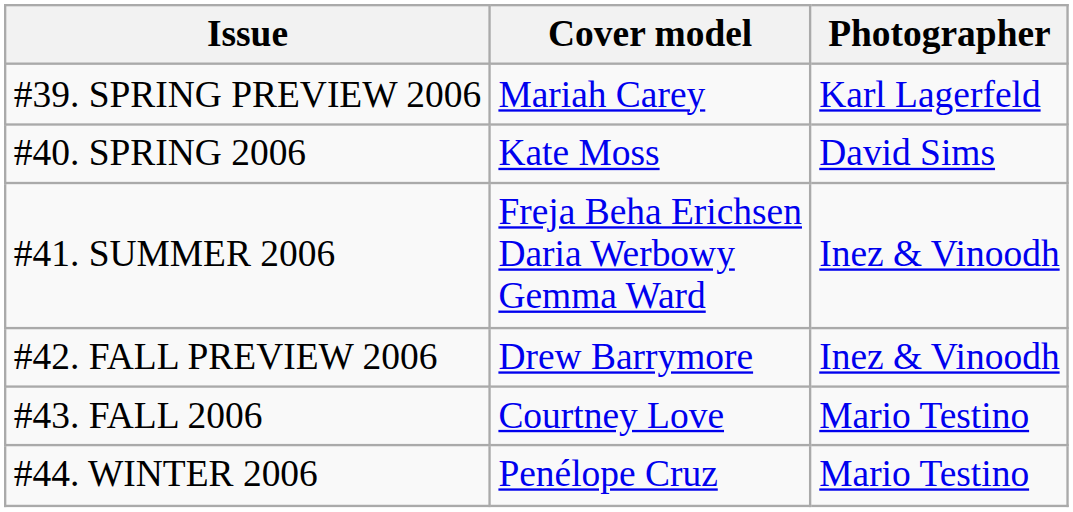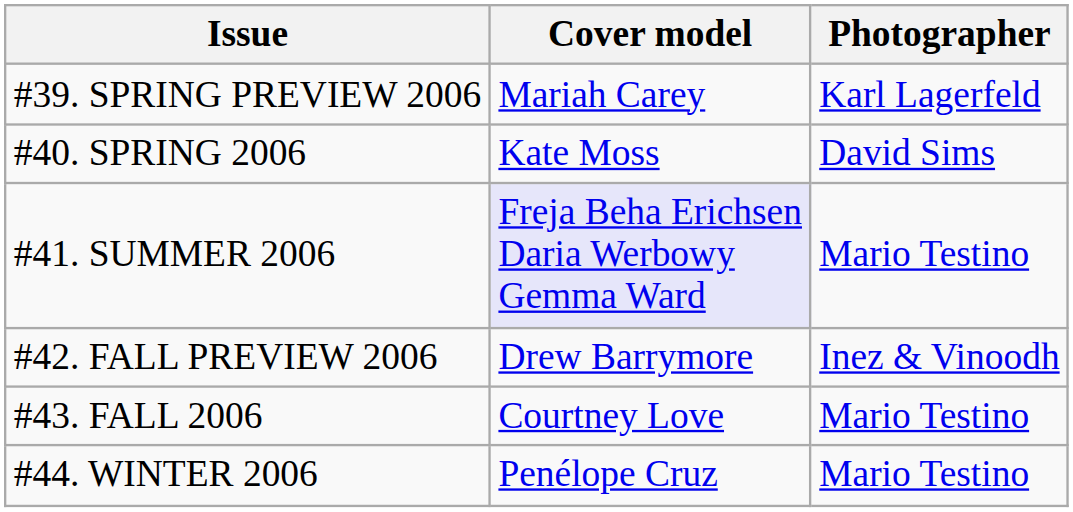#41. SUMMER 2006 | Cover model: no background -> lavender background
#41. SUMMER 2006 | Photographer: Inez & Vinoodh -> Mario Testino
